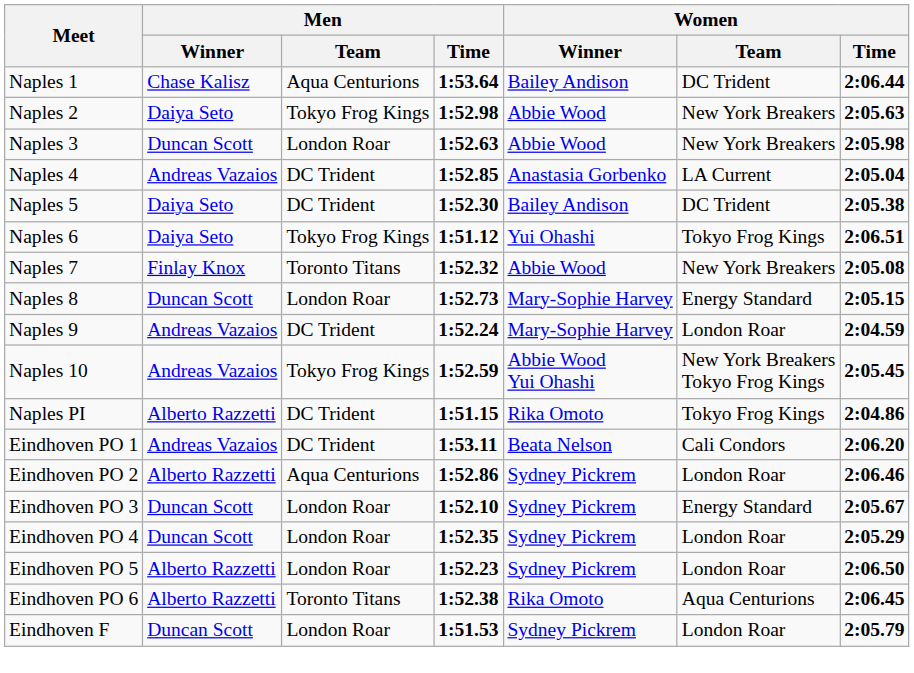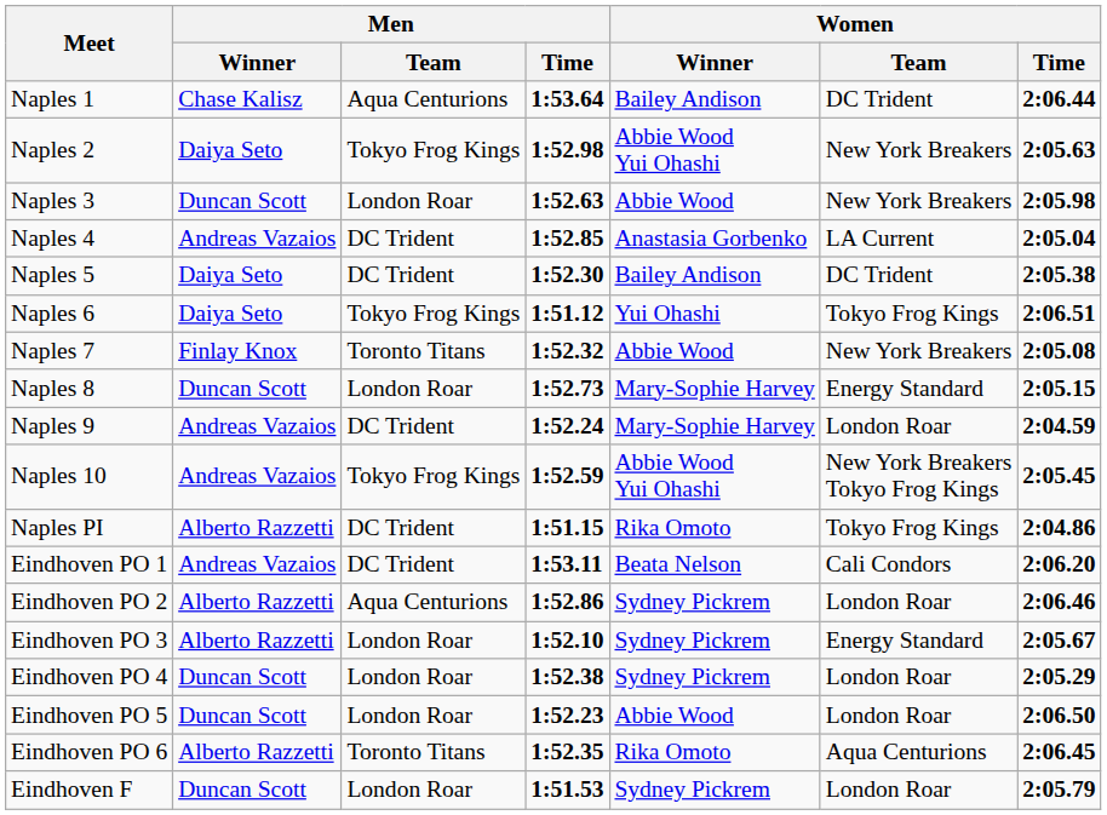Naples 2 | Women / Winner: Abbie Wood -> Abbie Wood Yui Ohashi
Eindhoven PO 3 | Men / Winner: Duncan Scott -> Alberto Razzetti
Eindhoven PO 4 | Men / Time: 1:52.35 -> 1:52.38
Eindhoven PO 5 | Men / Winner: Alberto Razzetti -> Duncan Scott
Eindhoven PO 5 | Women / Winner: Sydney Pickrem -> Abbie Wood
Eindhoven PO 6 | Men / Time: 1:52.38 -> 1:52.35
